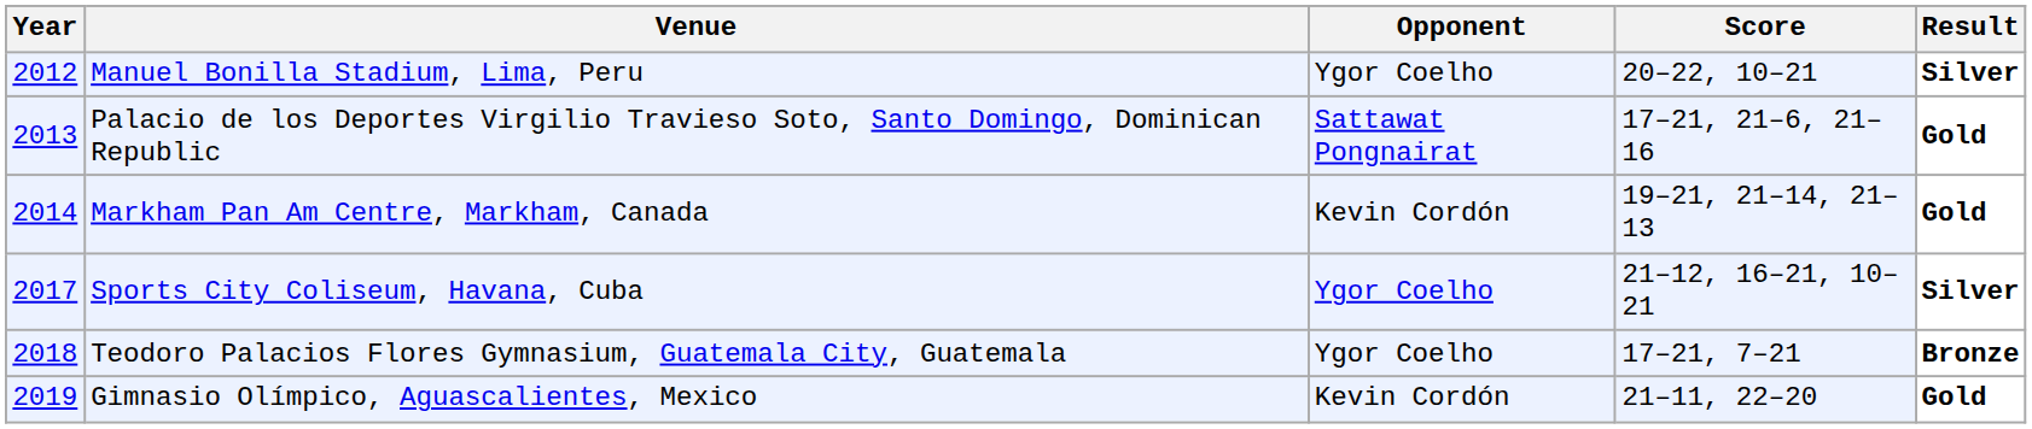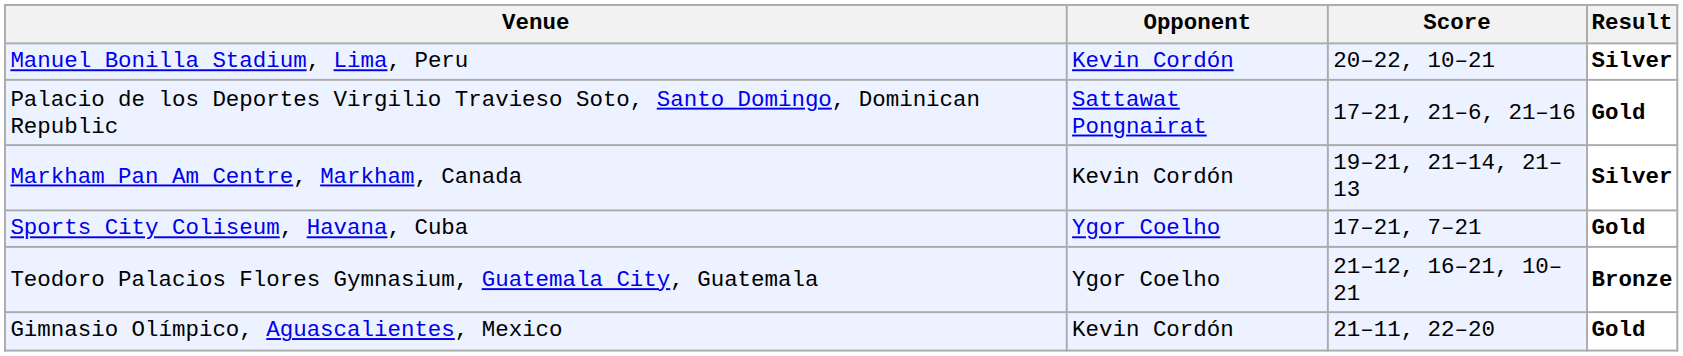- column: Year | 2012 | 2013 | 2014 | 2017 | 2018 | 2019
Manuel Bonilla Stadium, Lima, Peru | Opponent: Ygor Coelho -> Kevin Cordón
Markham Pan Am Centre, Markham, Canada | Result: Gold -> Silver
Sports City Coliseum, Havana, Cuba | Score: 21–12, 16–21, 10–21 -> 17–21, 7–21
Sports City Coliseum, Havana, Cuba | Result: Silver -> Gold
Teodoro Palacios Flores Gymnasium, Guatemala City, Guatemala | Score: 17–21, 7–21 -> 21–12, 16–21, 10–21
